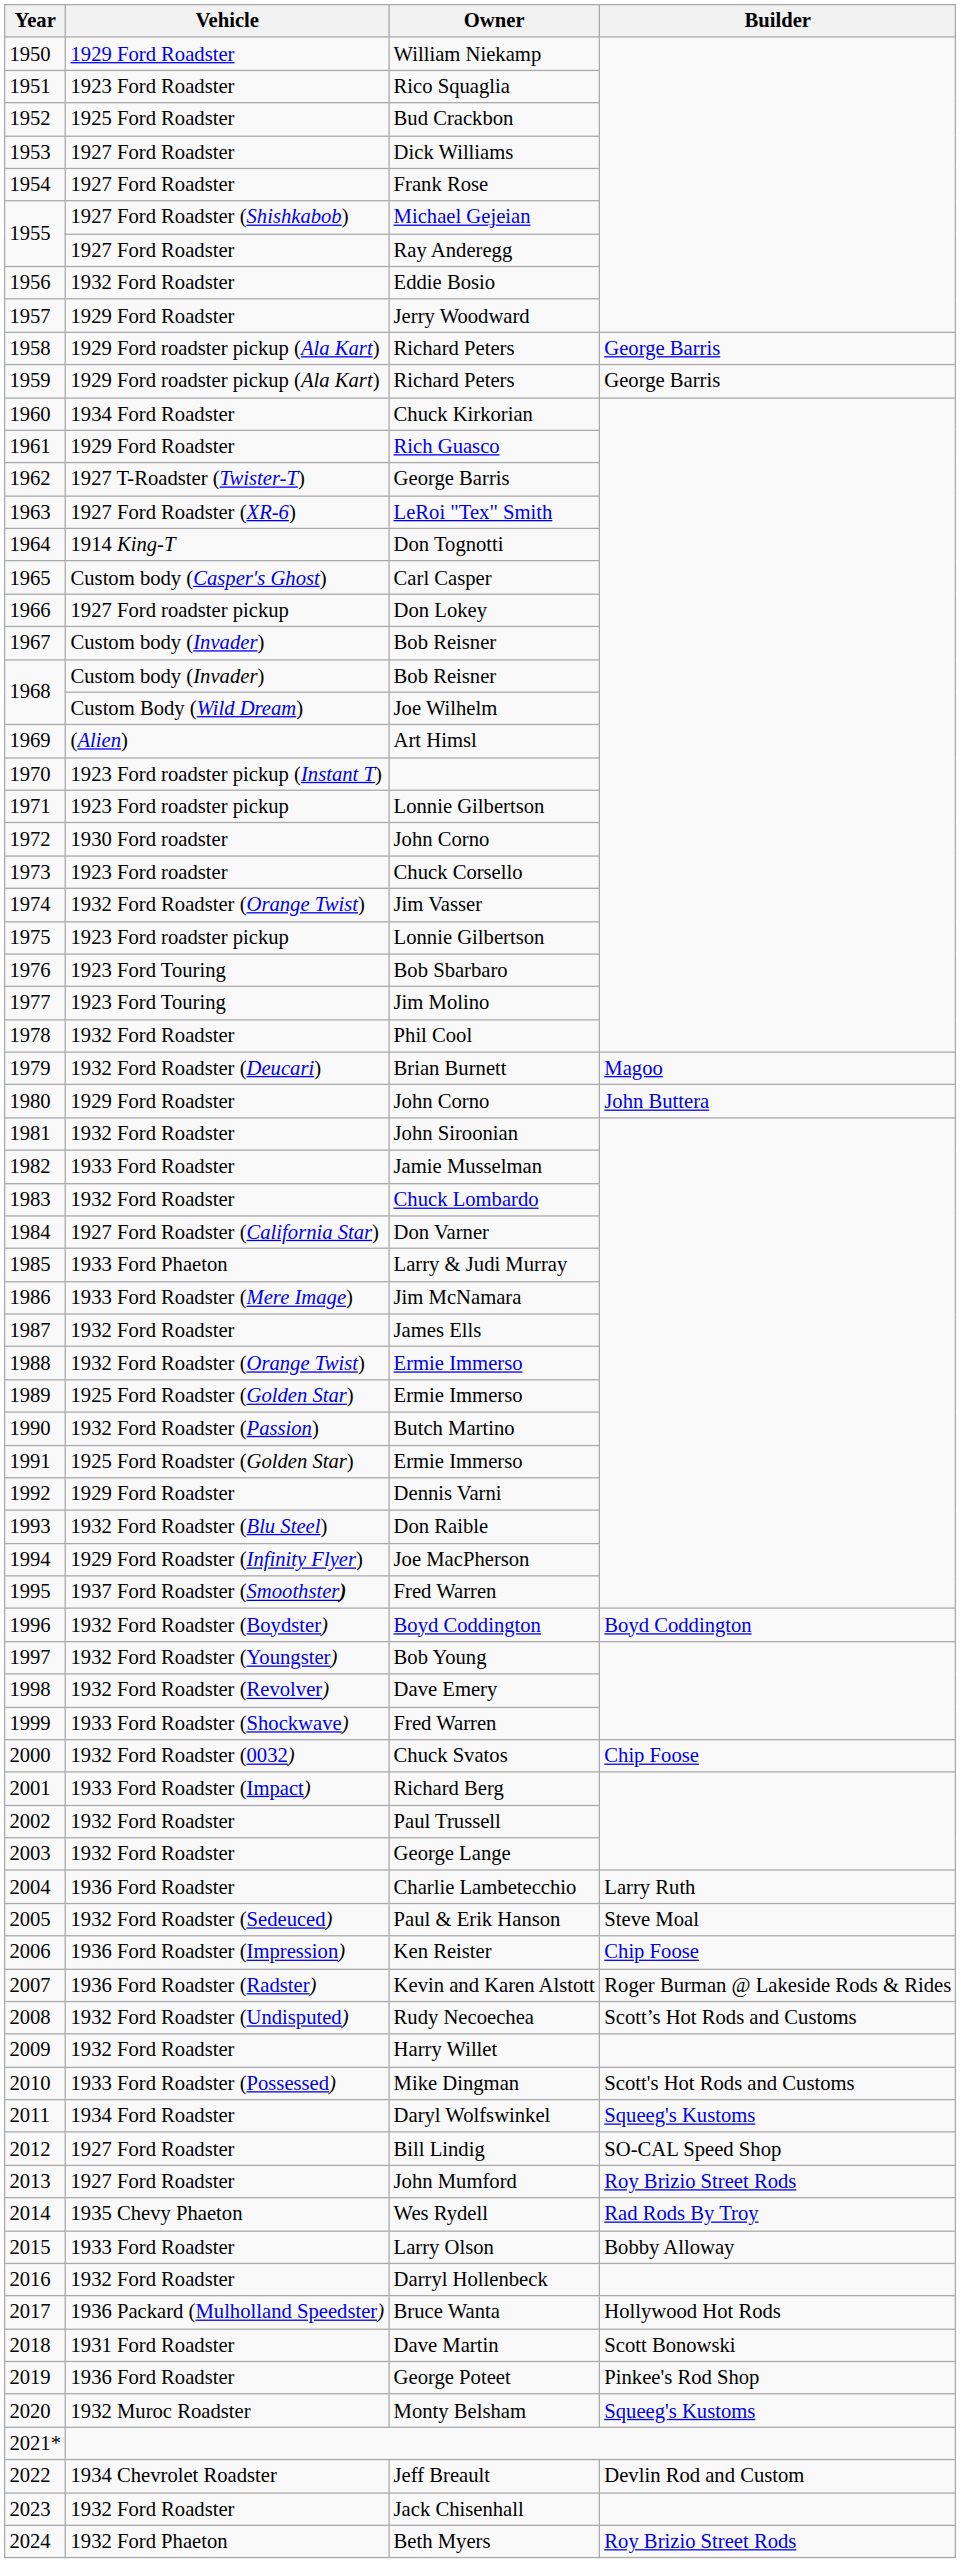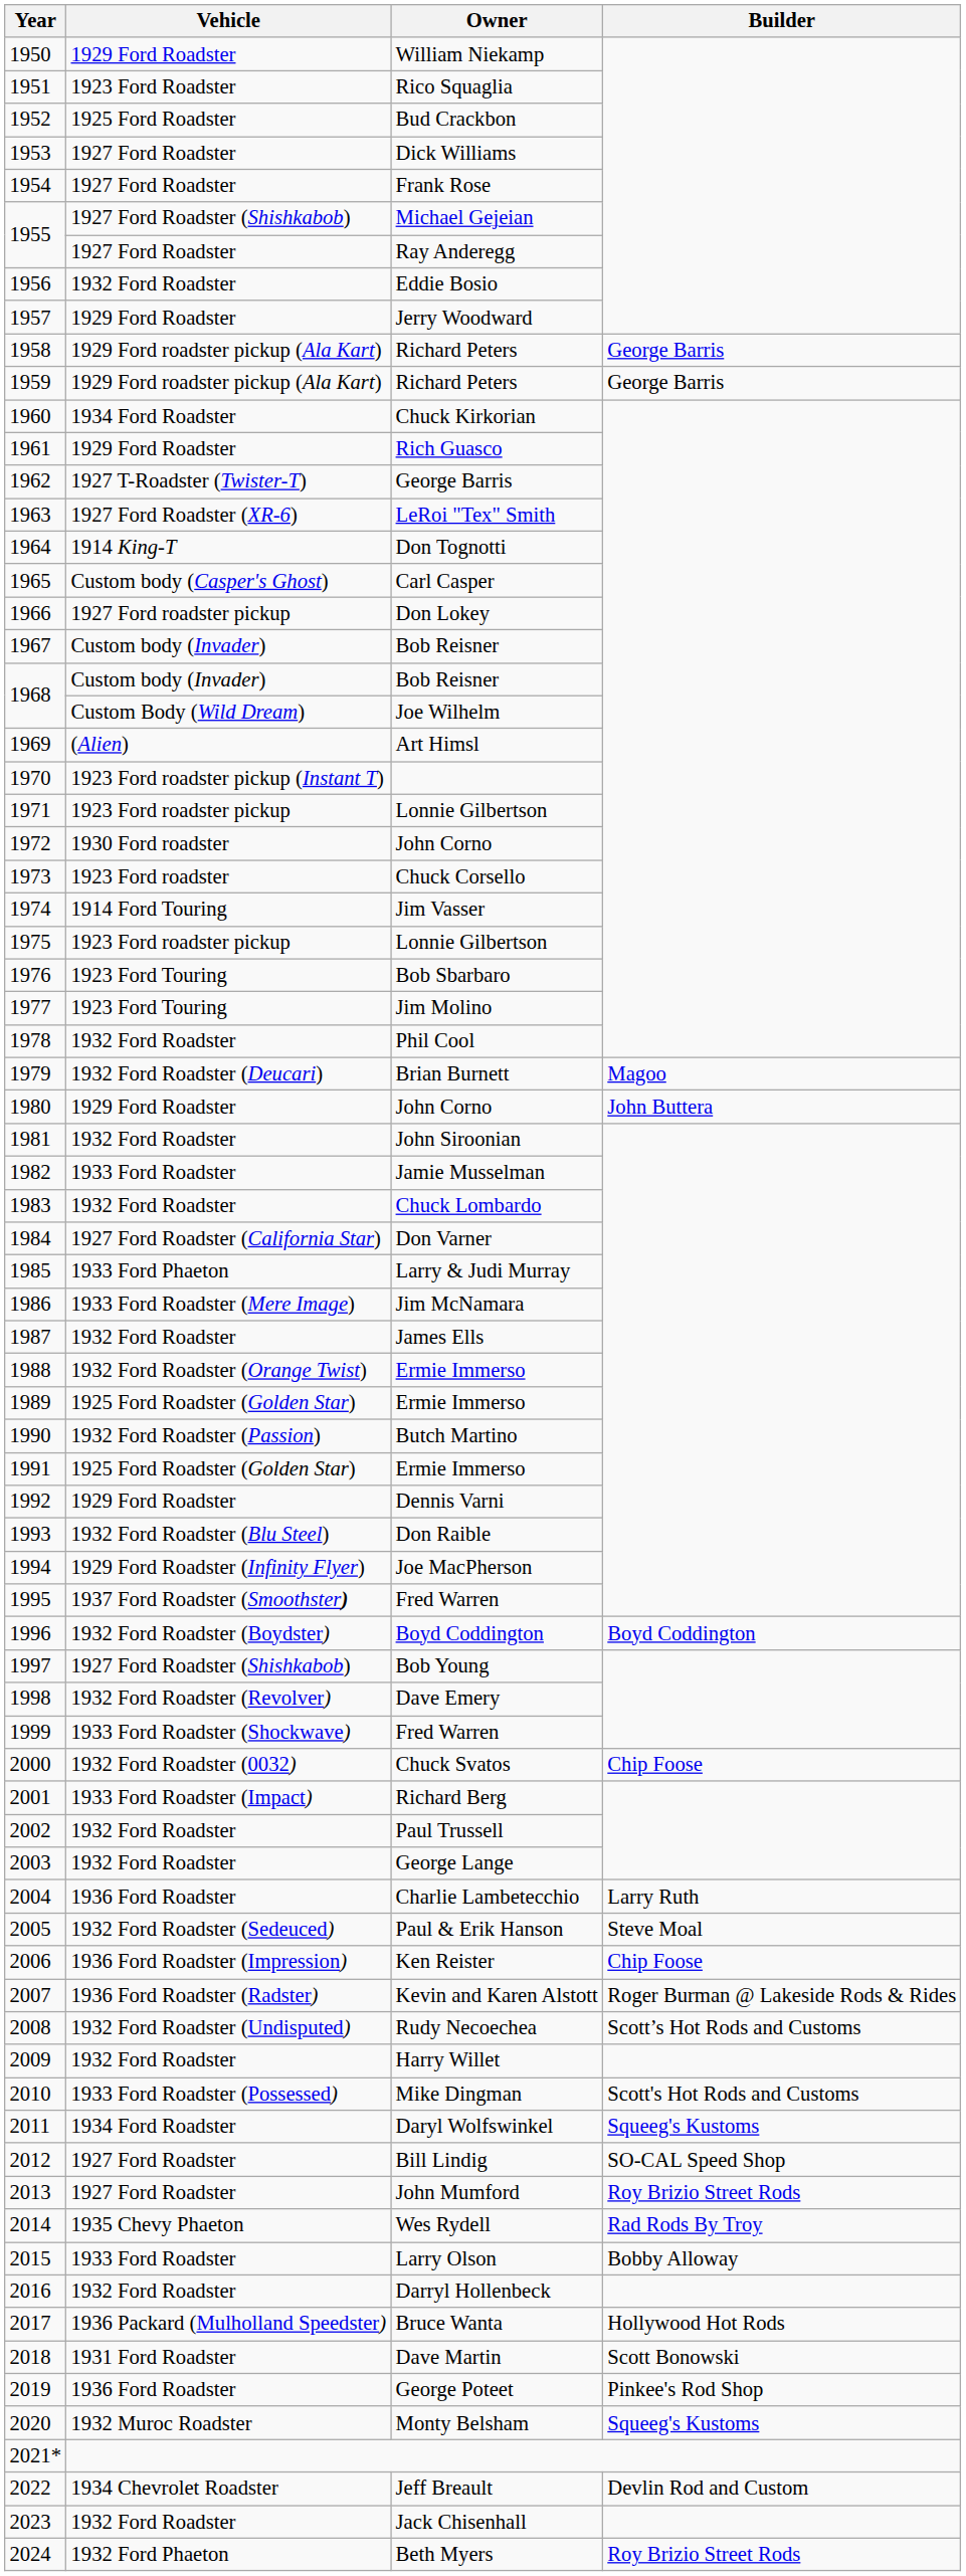1974 | Vehicle: 1932 Ford Roadster (Orange Twist) -> 1914 Ford Touring
1997 | Vehicle: 1932 Ford Roadster (Youngster) -> 1927 Ford Roadster (Shishkabob)
